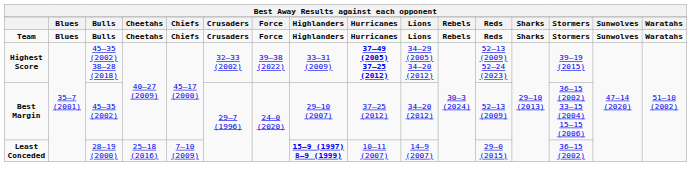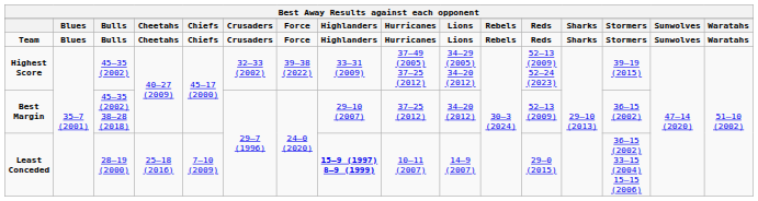Highest Score | Bulls: 45–35 (2002) 38–28 (2018) -> 45–35 (2002)
Highest Score | Hurricanes: bold -> normal
Best Margin | Bulls: 45–35 (2002) -> 45–35 (2002) 38–28 (2018)
Best Margin | Stormers: 36–15 (2002) 33–15 (2004) 15–15 (2006) -> 36–15 (2002)
Least Conceded | Stormers: 36–15 (2002) -> 36–15 (2002) 33–15 (2004) 15–15 (2006)
